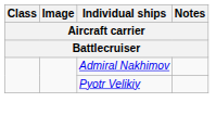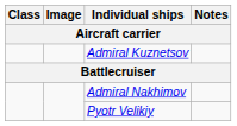+ row: Admiral Kuznetsov
